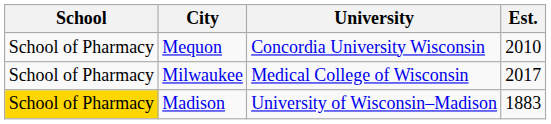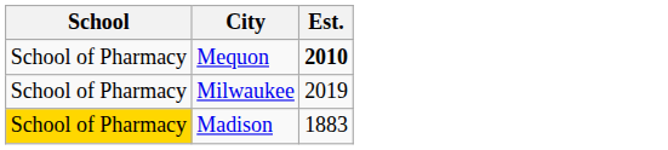- column: University | Concordia University Wisconsin | Medical College of Wisconsin | University of Wisconsin–Madison
Mequon | Est.: normal -> bold
Milwaukee | Est.: 2017 -> 2019
